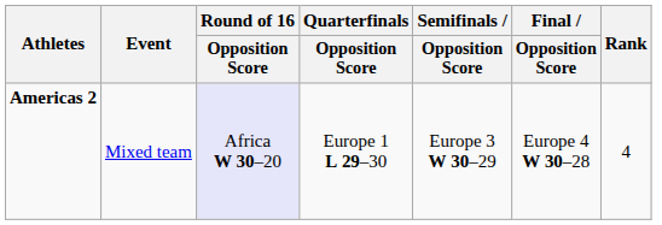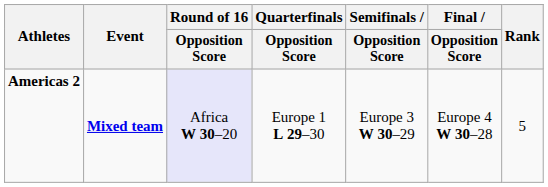Americas 2 | Event: normal -> bold
Americas 2 | Rank: 4 -> 5
